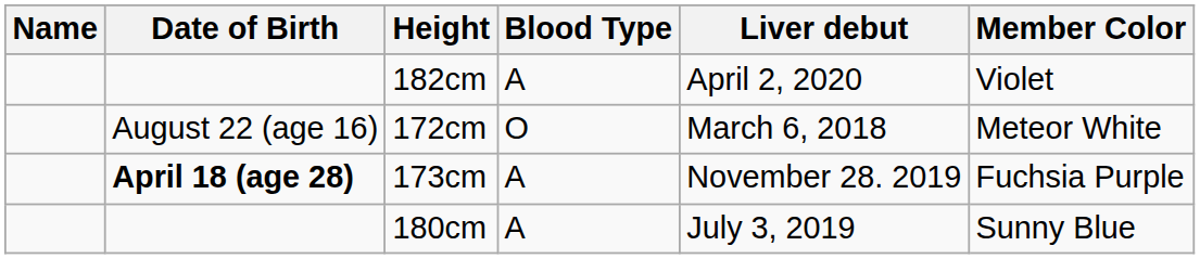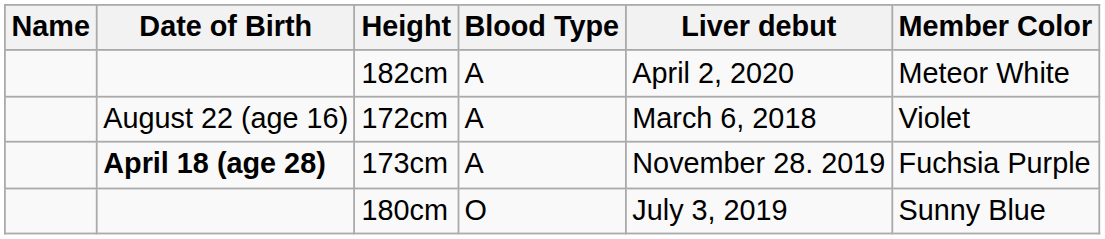182cm | Member Color: Violet -> Meteor White
172cm | Blood Type: O -> A
172cm | Member Color: Meteor White -> Violet
180cm | Blood Type: A -> O
